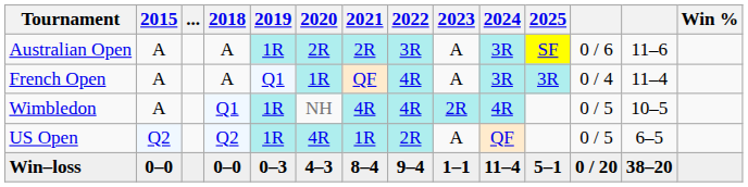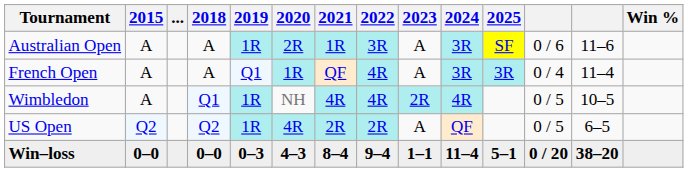Australian Open | 2021: 2R -> 1R
US Open | 2021: 1R -> 2R
